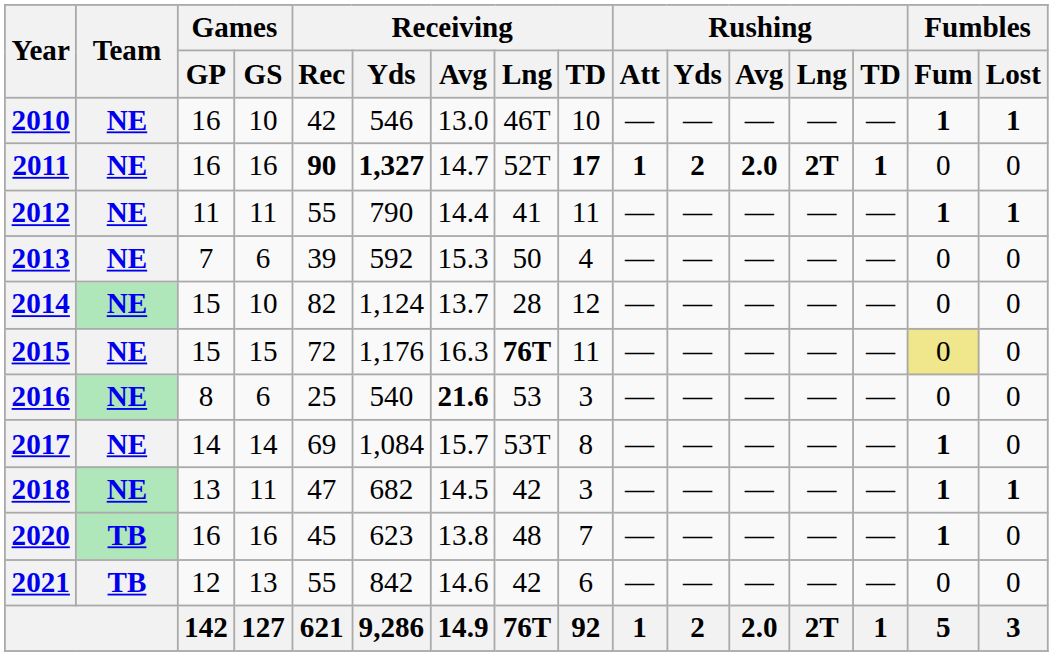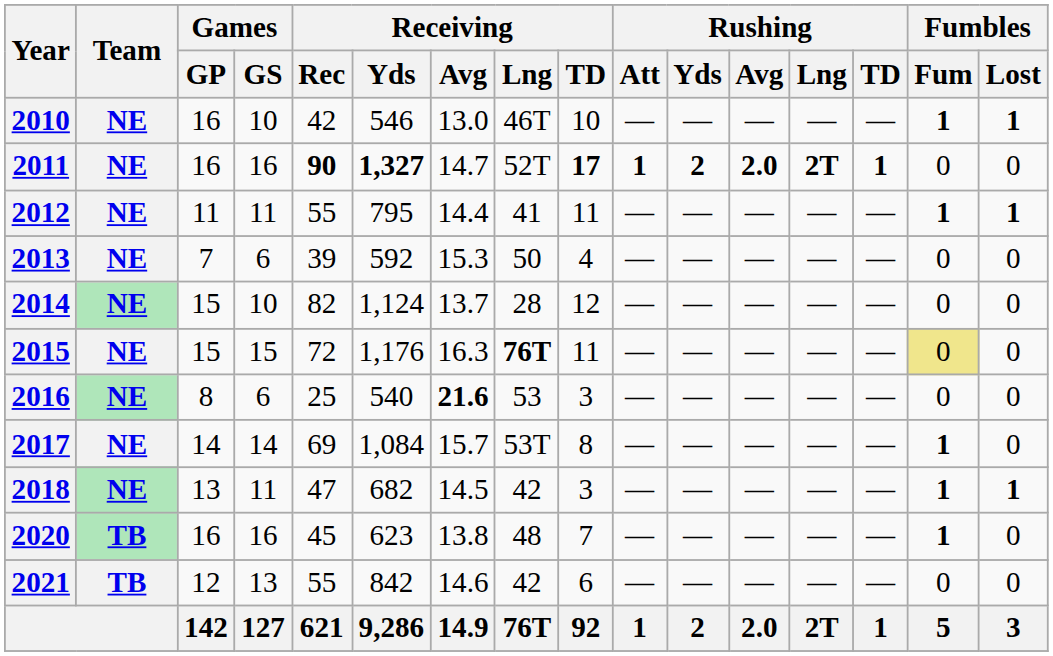2012 | Receiving / Yds: 790 -> 795
